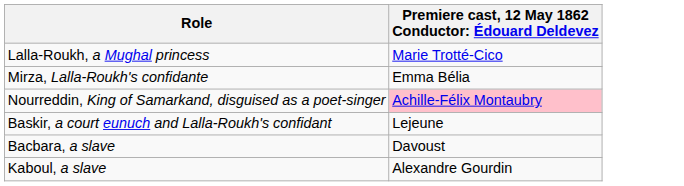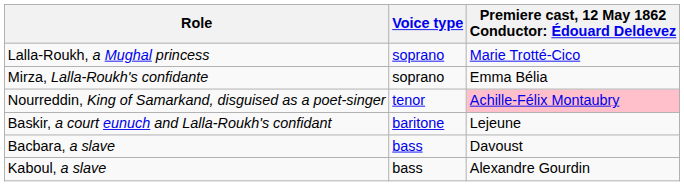+ column: Voice type | soprano | soprano | tenor | baritone | bass | bass
